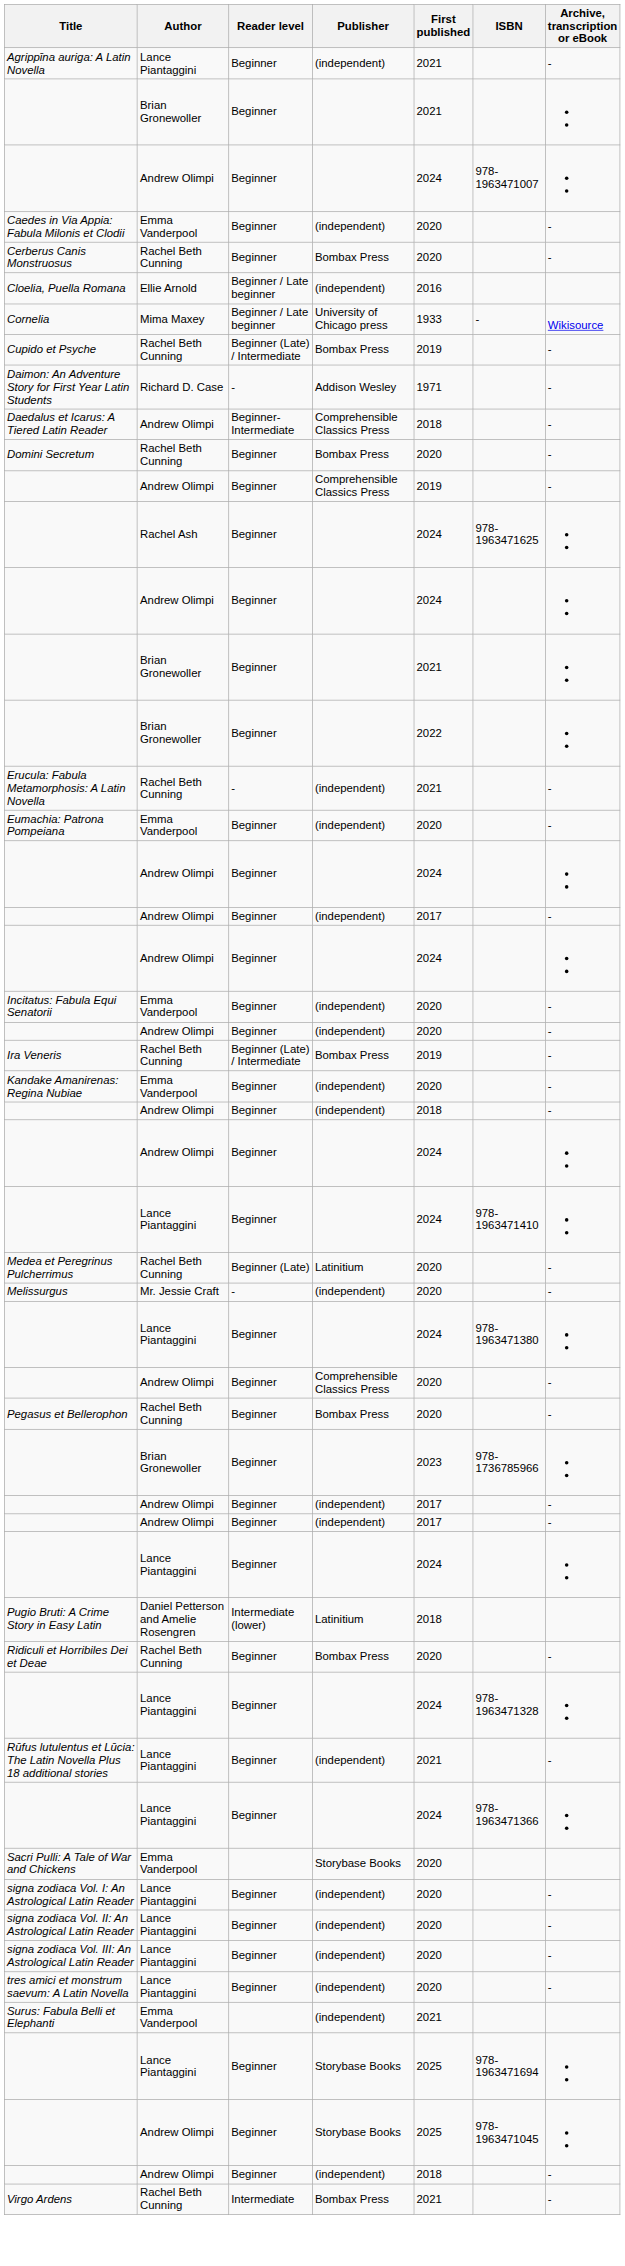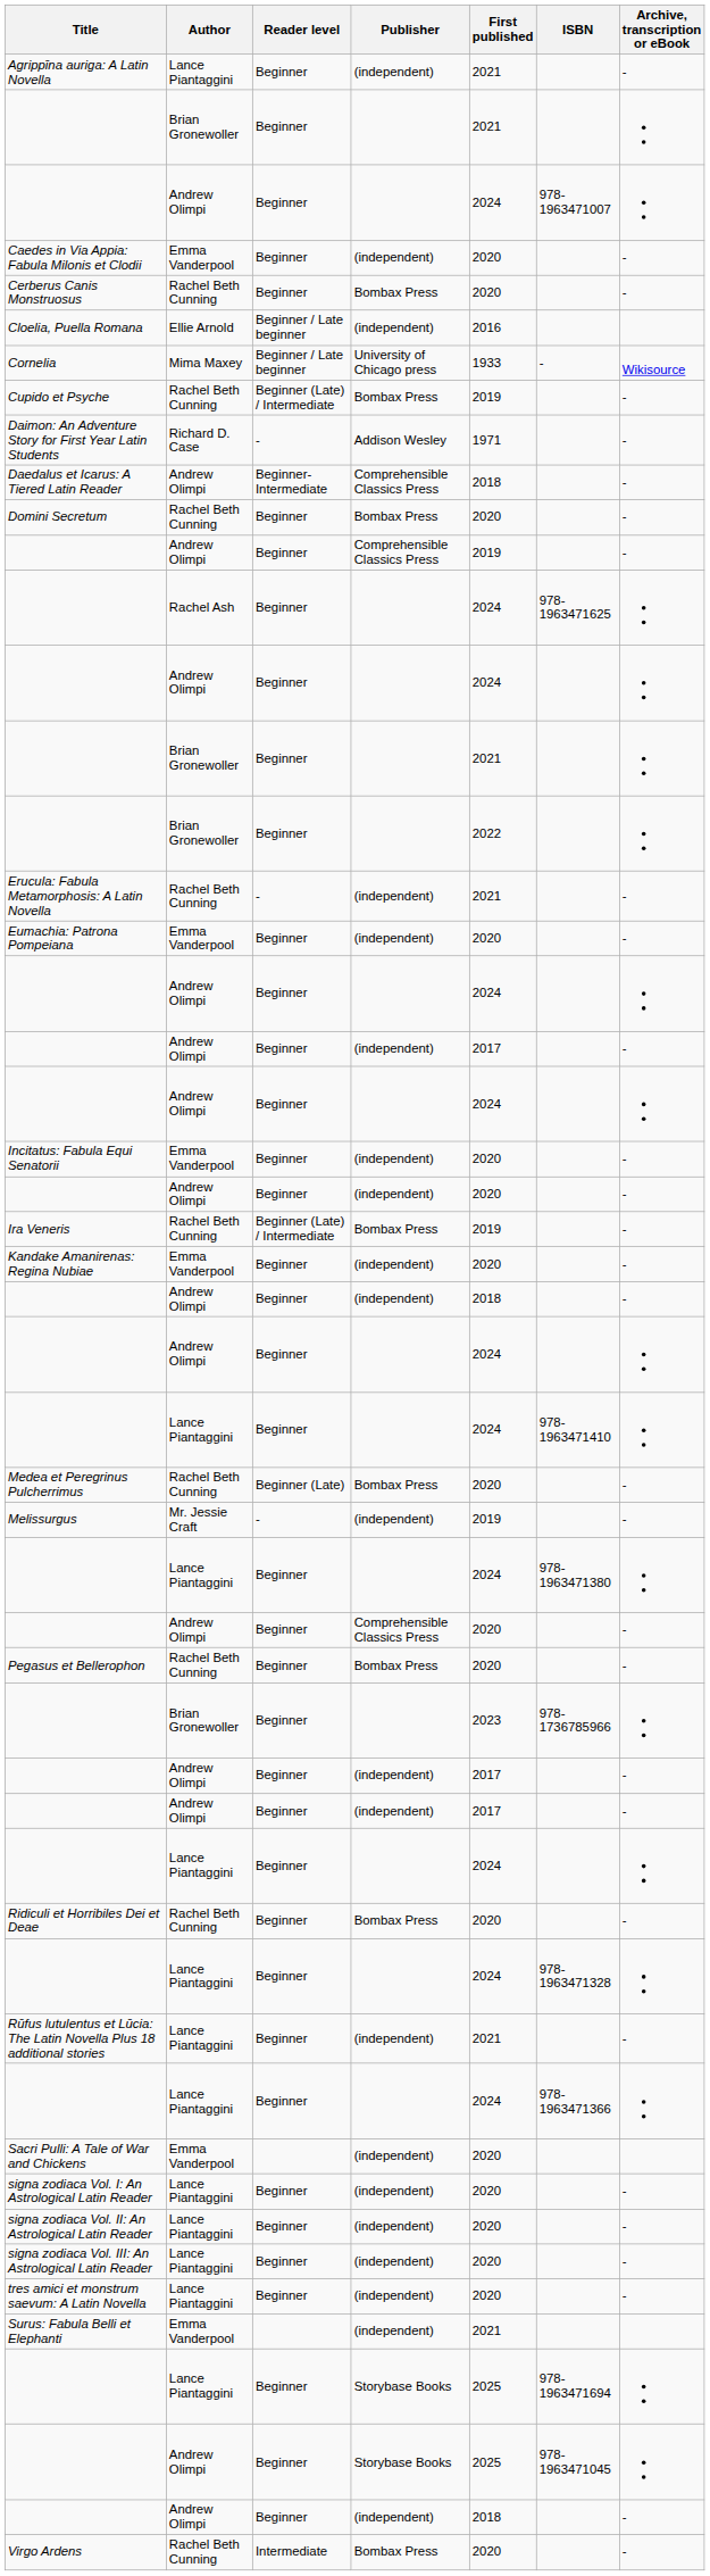Medea et Peregrinus Pulcherrimus | Publisher: Latinitium -> Bombax Press
Melissurgus | First published: 2020 -> 2019
- row: Pugio Bruti: A Crime Story in Easy Latin | Daniel Petterson and Amelie Rosengren | Intermediate (lower) | Latinitium | 2018
Sacri Pulli: A Tale of War and Chickens | Publisher: Storybase Books -> (independent)
Virgo Ardens | First published: 2021 -> 2020
